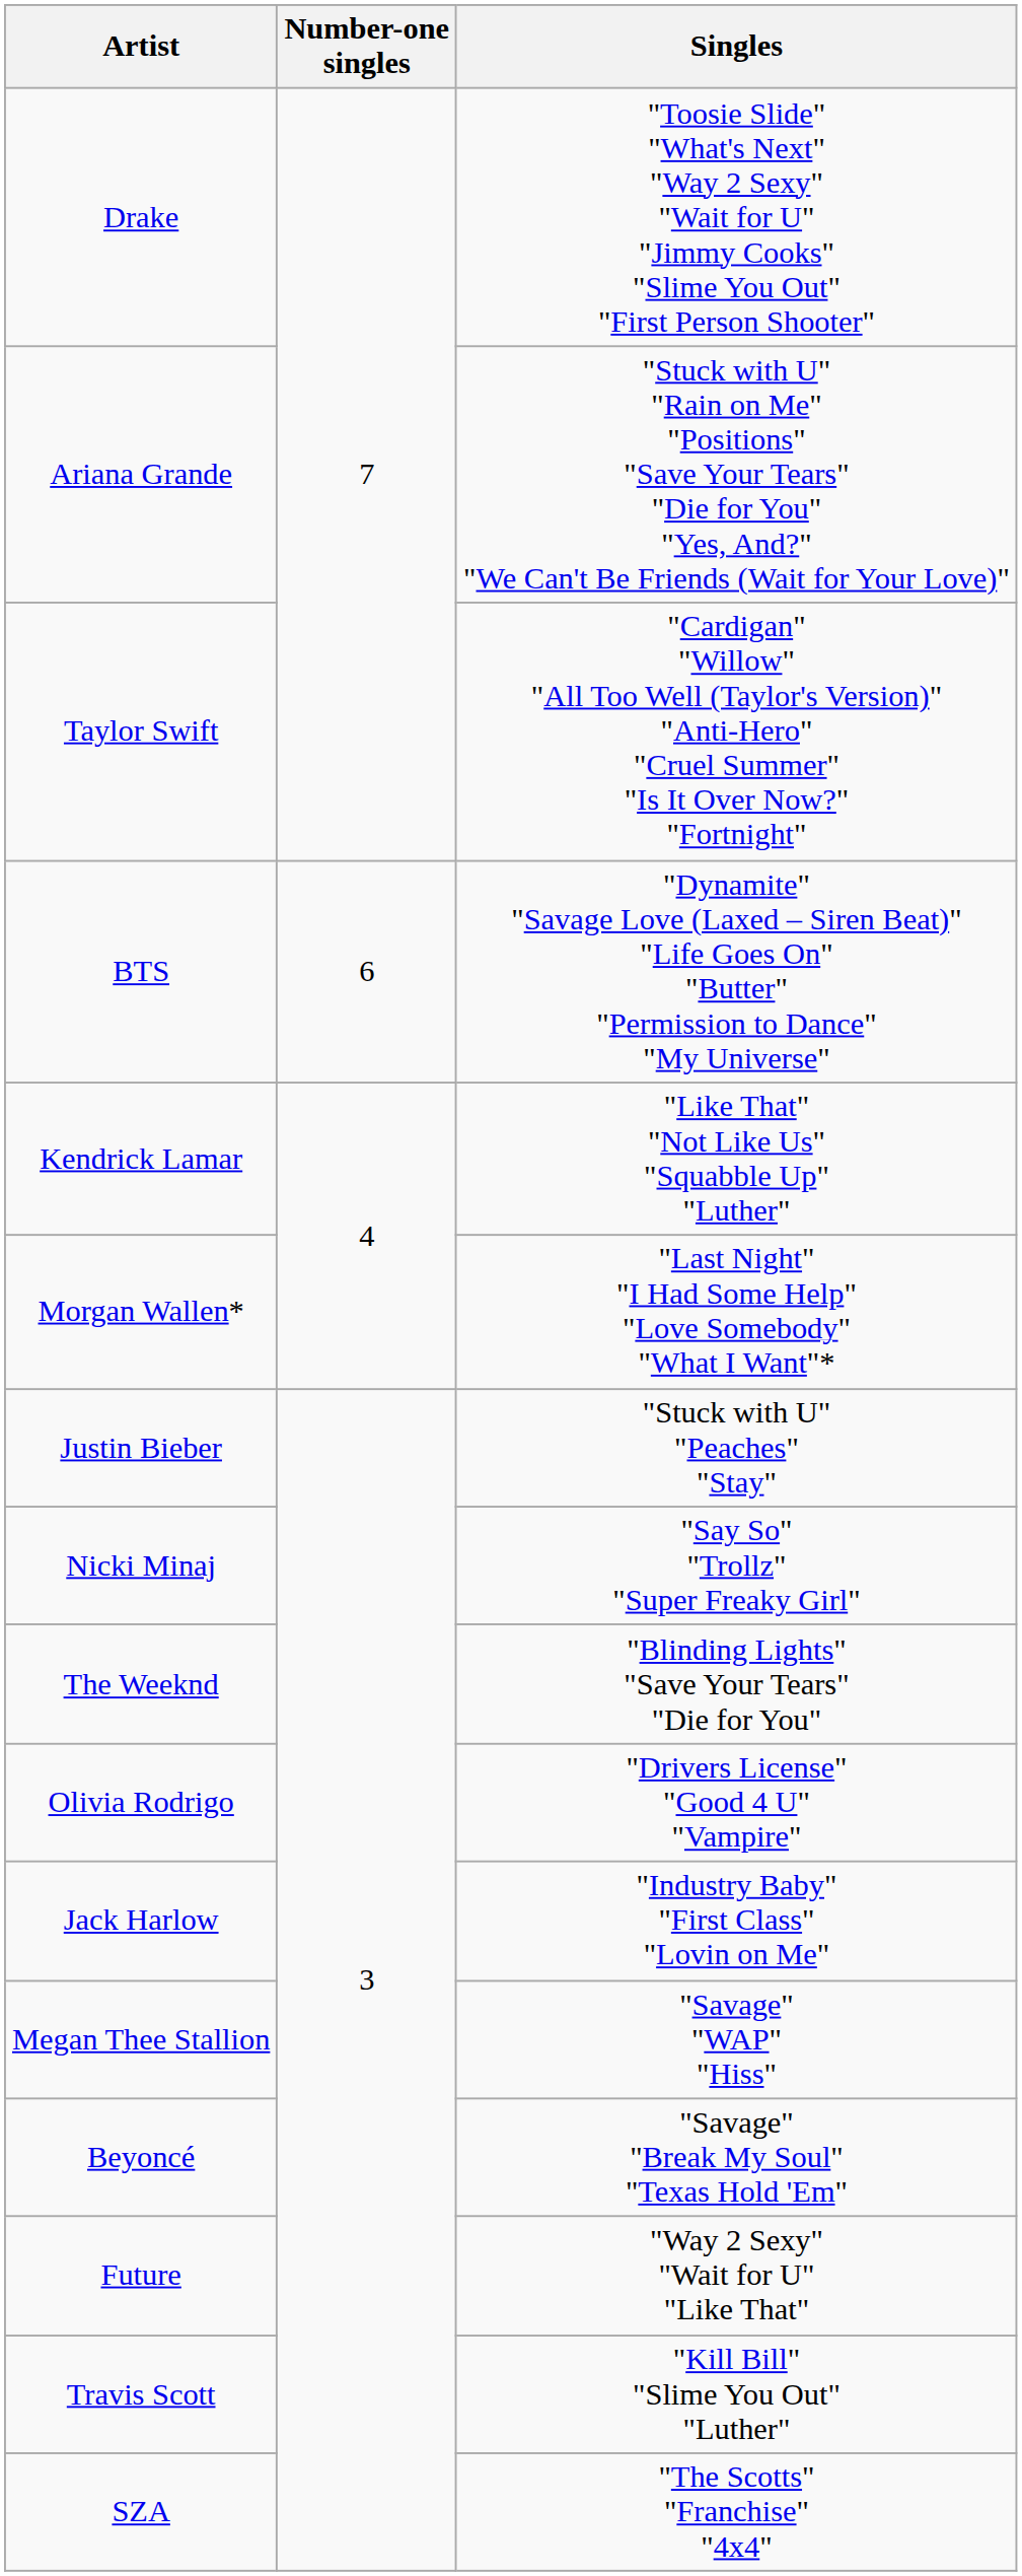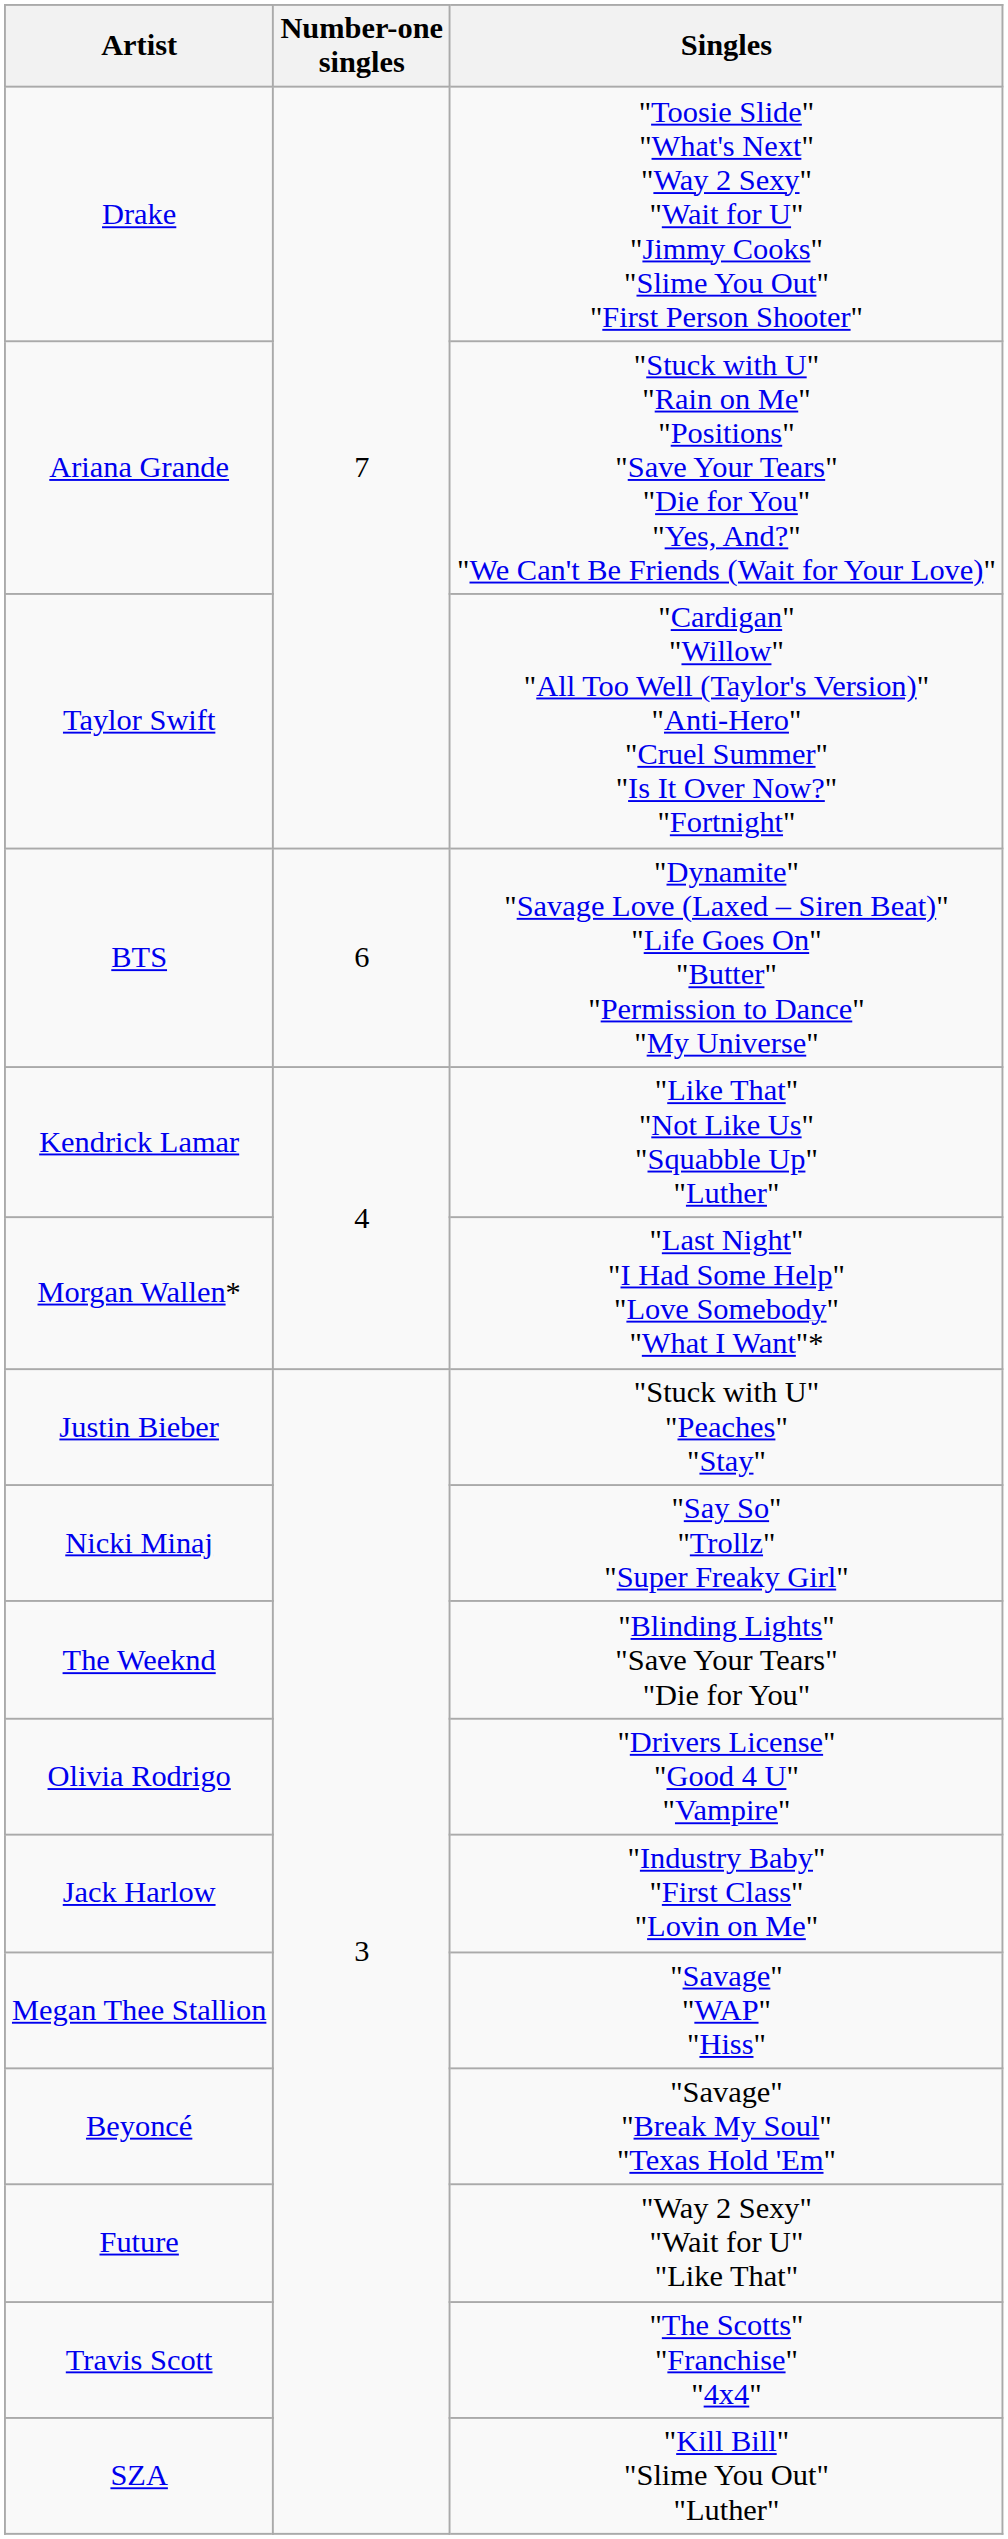Travis Scott | Singles: "Kill Bill" "Slime You Out" "Luther" -> "The Scotts" "Franchise" "4x4"
SZA | Singles: "The Scotts" "Franchise" "4x4" -> "Kill Bill" "Slime You Out" "Luther"
